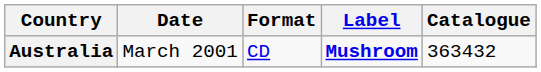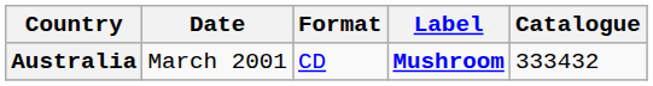Australia | Catalogue: 363432 -> 333432
